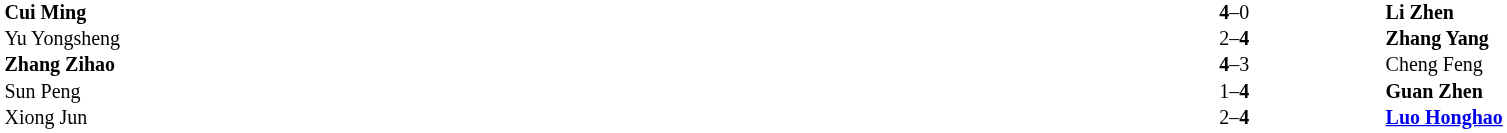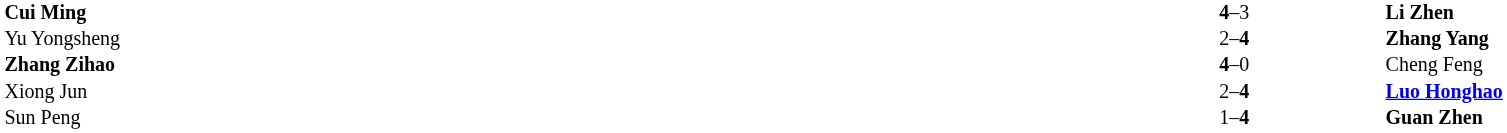Cui Ming | column 2: 4–0 -> 4–3
Zhang Zihao | column 2: 4–3 -> 4–0
rows swapped: Xiong Jun <-> Sun Peng
